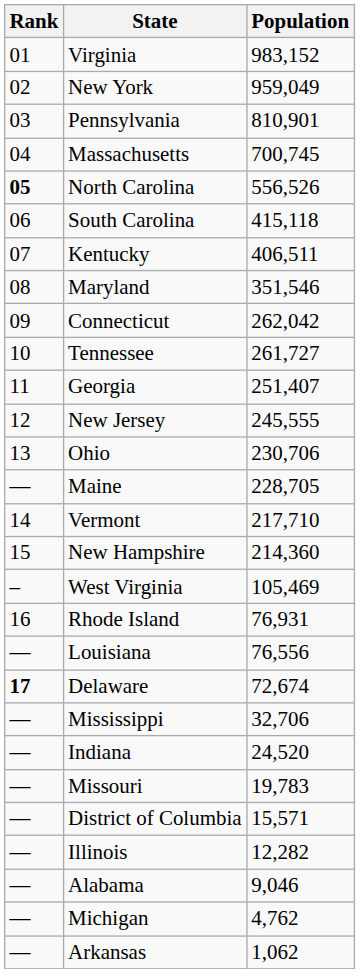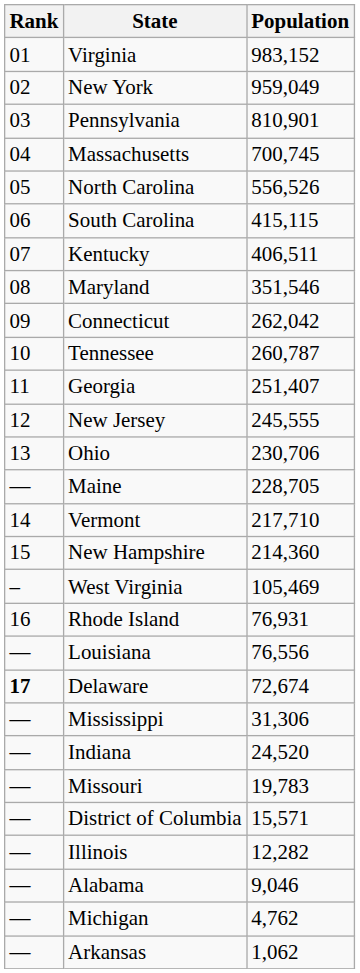North Carolina | Rank: bold -> normal
South Carolina | Population: 415,118 -> 415,115
Tennessee | Population: 261,727 -> 260,787
Mississippi | Population: 32,706 -> 31,306
